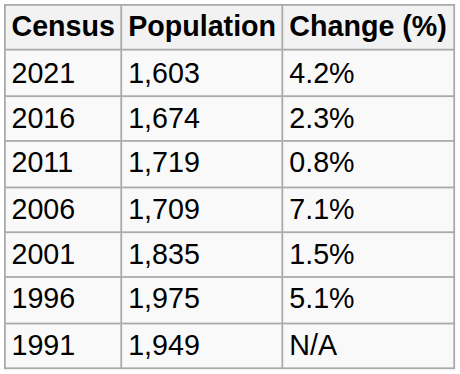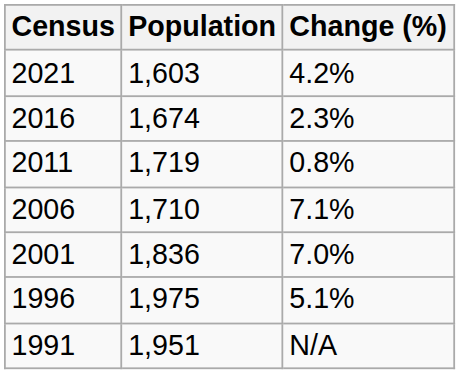2006 | Population: 1,709 -> 1,710
2001 | Population: 1,835 -> 1,836
2001 | Change (%): 1.5% -> 7.0%
1991 | Population: 1,949 -> 1,951
